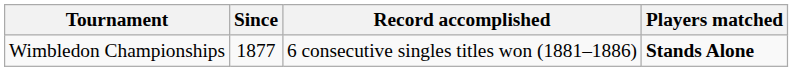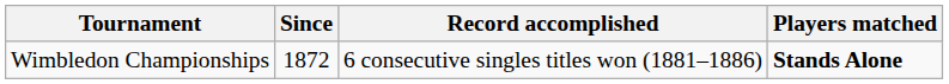Wimbledon Championships | Since: 1877 -> 1872
